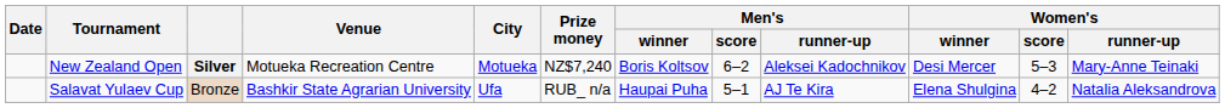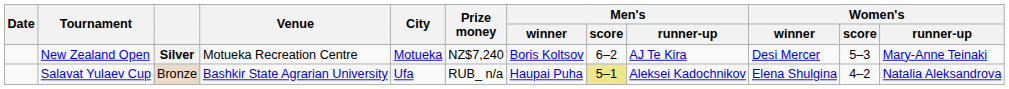New Zealand Open | Men's / runner-up: Aleksei Kadochnikov -> AJ Te Kira
Salavat Yulaev Cup | Men's / score: no background -> khaki background
Salavat Yulaev Cup | Men's / runner-up: AJ Te Kira -> Aleksei Kadochnikov
